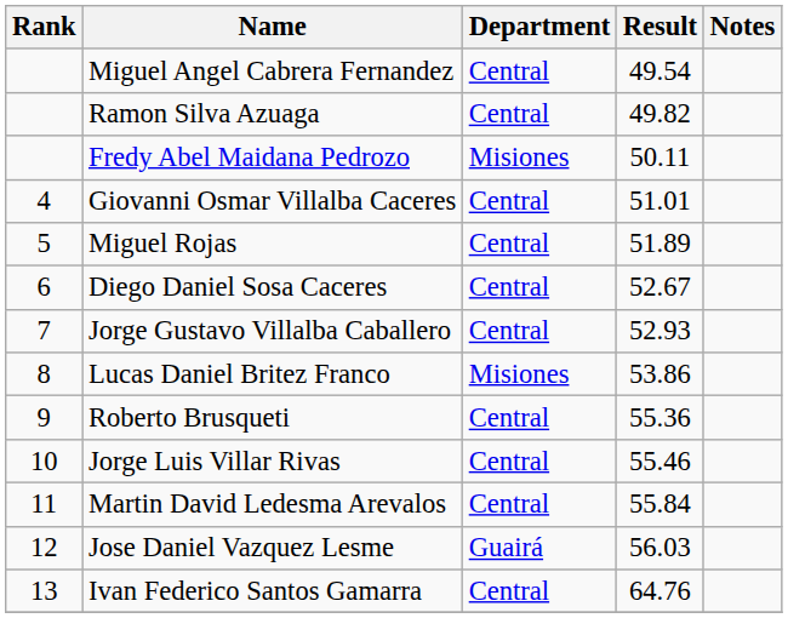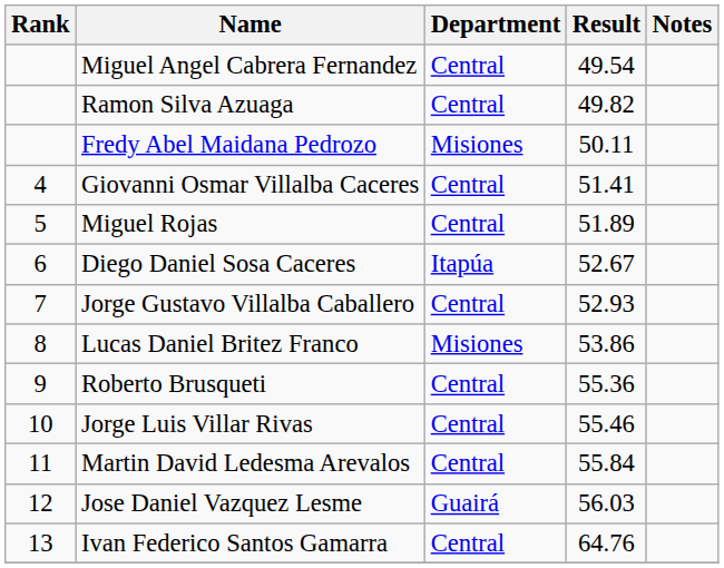Giovanni Osmar Villalba Caceres | Result: 51.01 -> 51.41
Diego Daniel Sosa Caceres | Department: Central -> Itapúa
